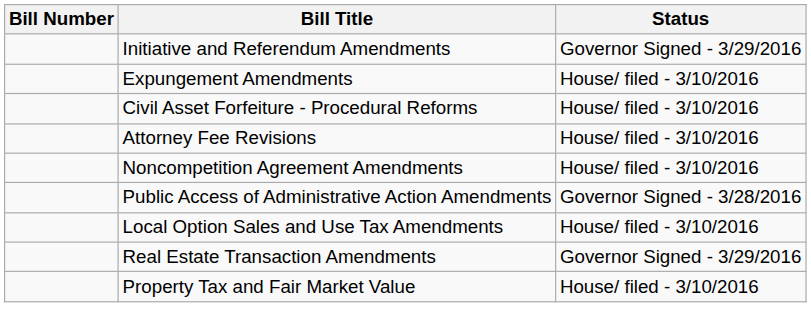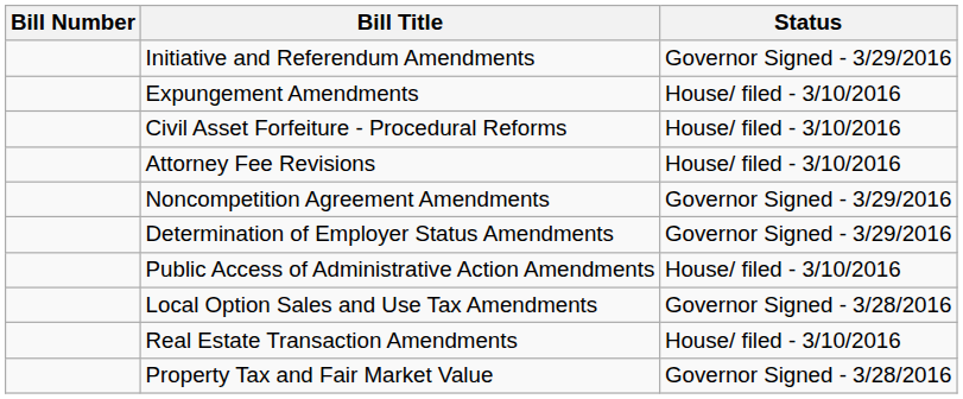Noncompetition Agreement Amendments | Status: House/ filed - 3/10/2016 -> Governor Signed - 3/29/2016
+ row: Determination of Employer Status Amendments | Governor Signed - 3/29/2016
Public Access of Administrative Action Amendments | Status: Governor Signed - 3/28/2016 -> House/ filed - 3/10/2016
Local Option Sales and Use Tax Amendments | Status: House/ filed - 3/10/2016 -> Governor Signed - 3/28/2016
Real Estate Transaction Amendments | Status: Governor Signed - 3/29/2016 -> House/ filed - 3/10/2016
Property Tax and Fair Market Value | Status: House/ filed - 3/10/2016 -> Governor Signed - 3/28/2016
